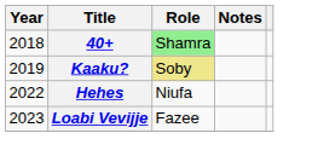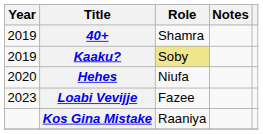40+ | Year: 2018 -> 2019
40+ | Role: lightgreen background -> no background
Hehes | Year: 2022 -> 2020
+ row: Kos Gina Mistake | Raaniya
